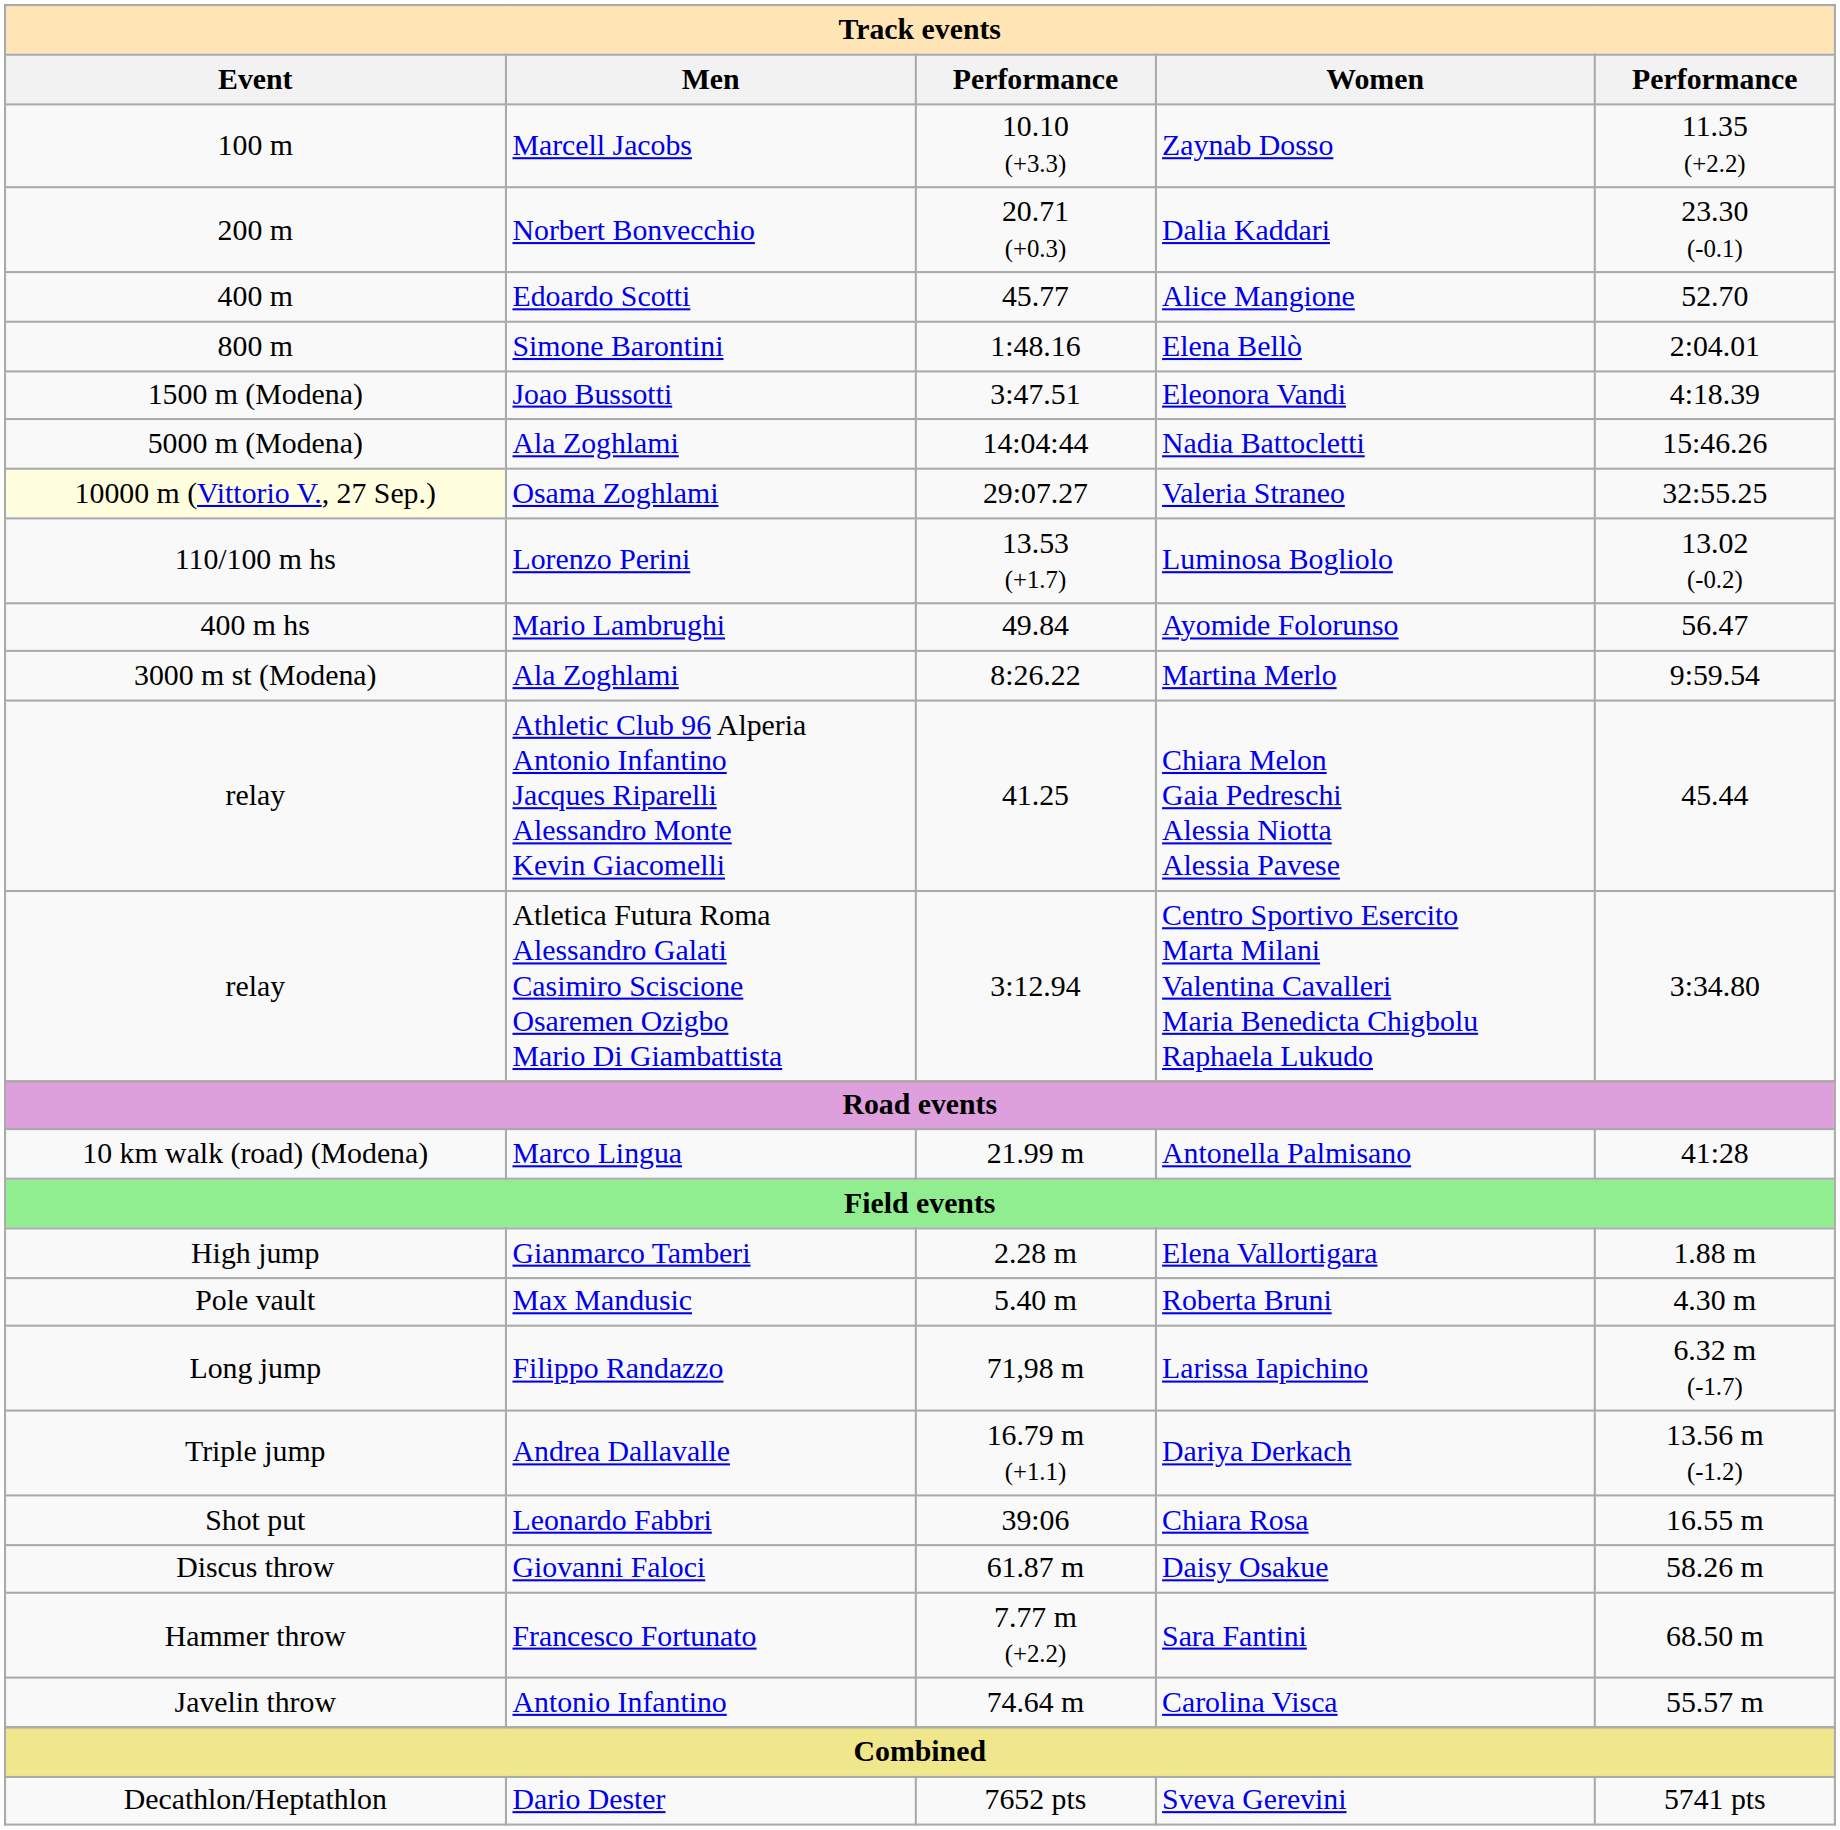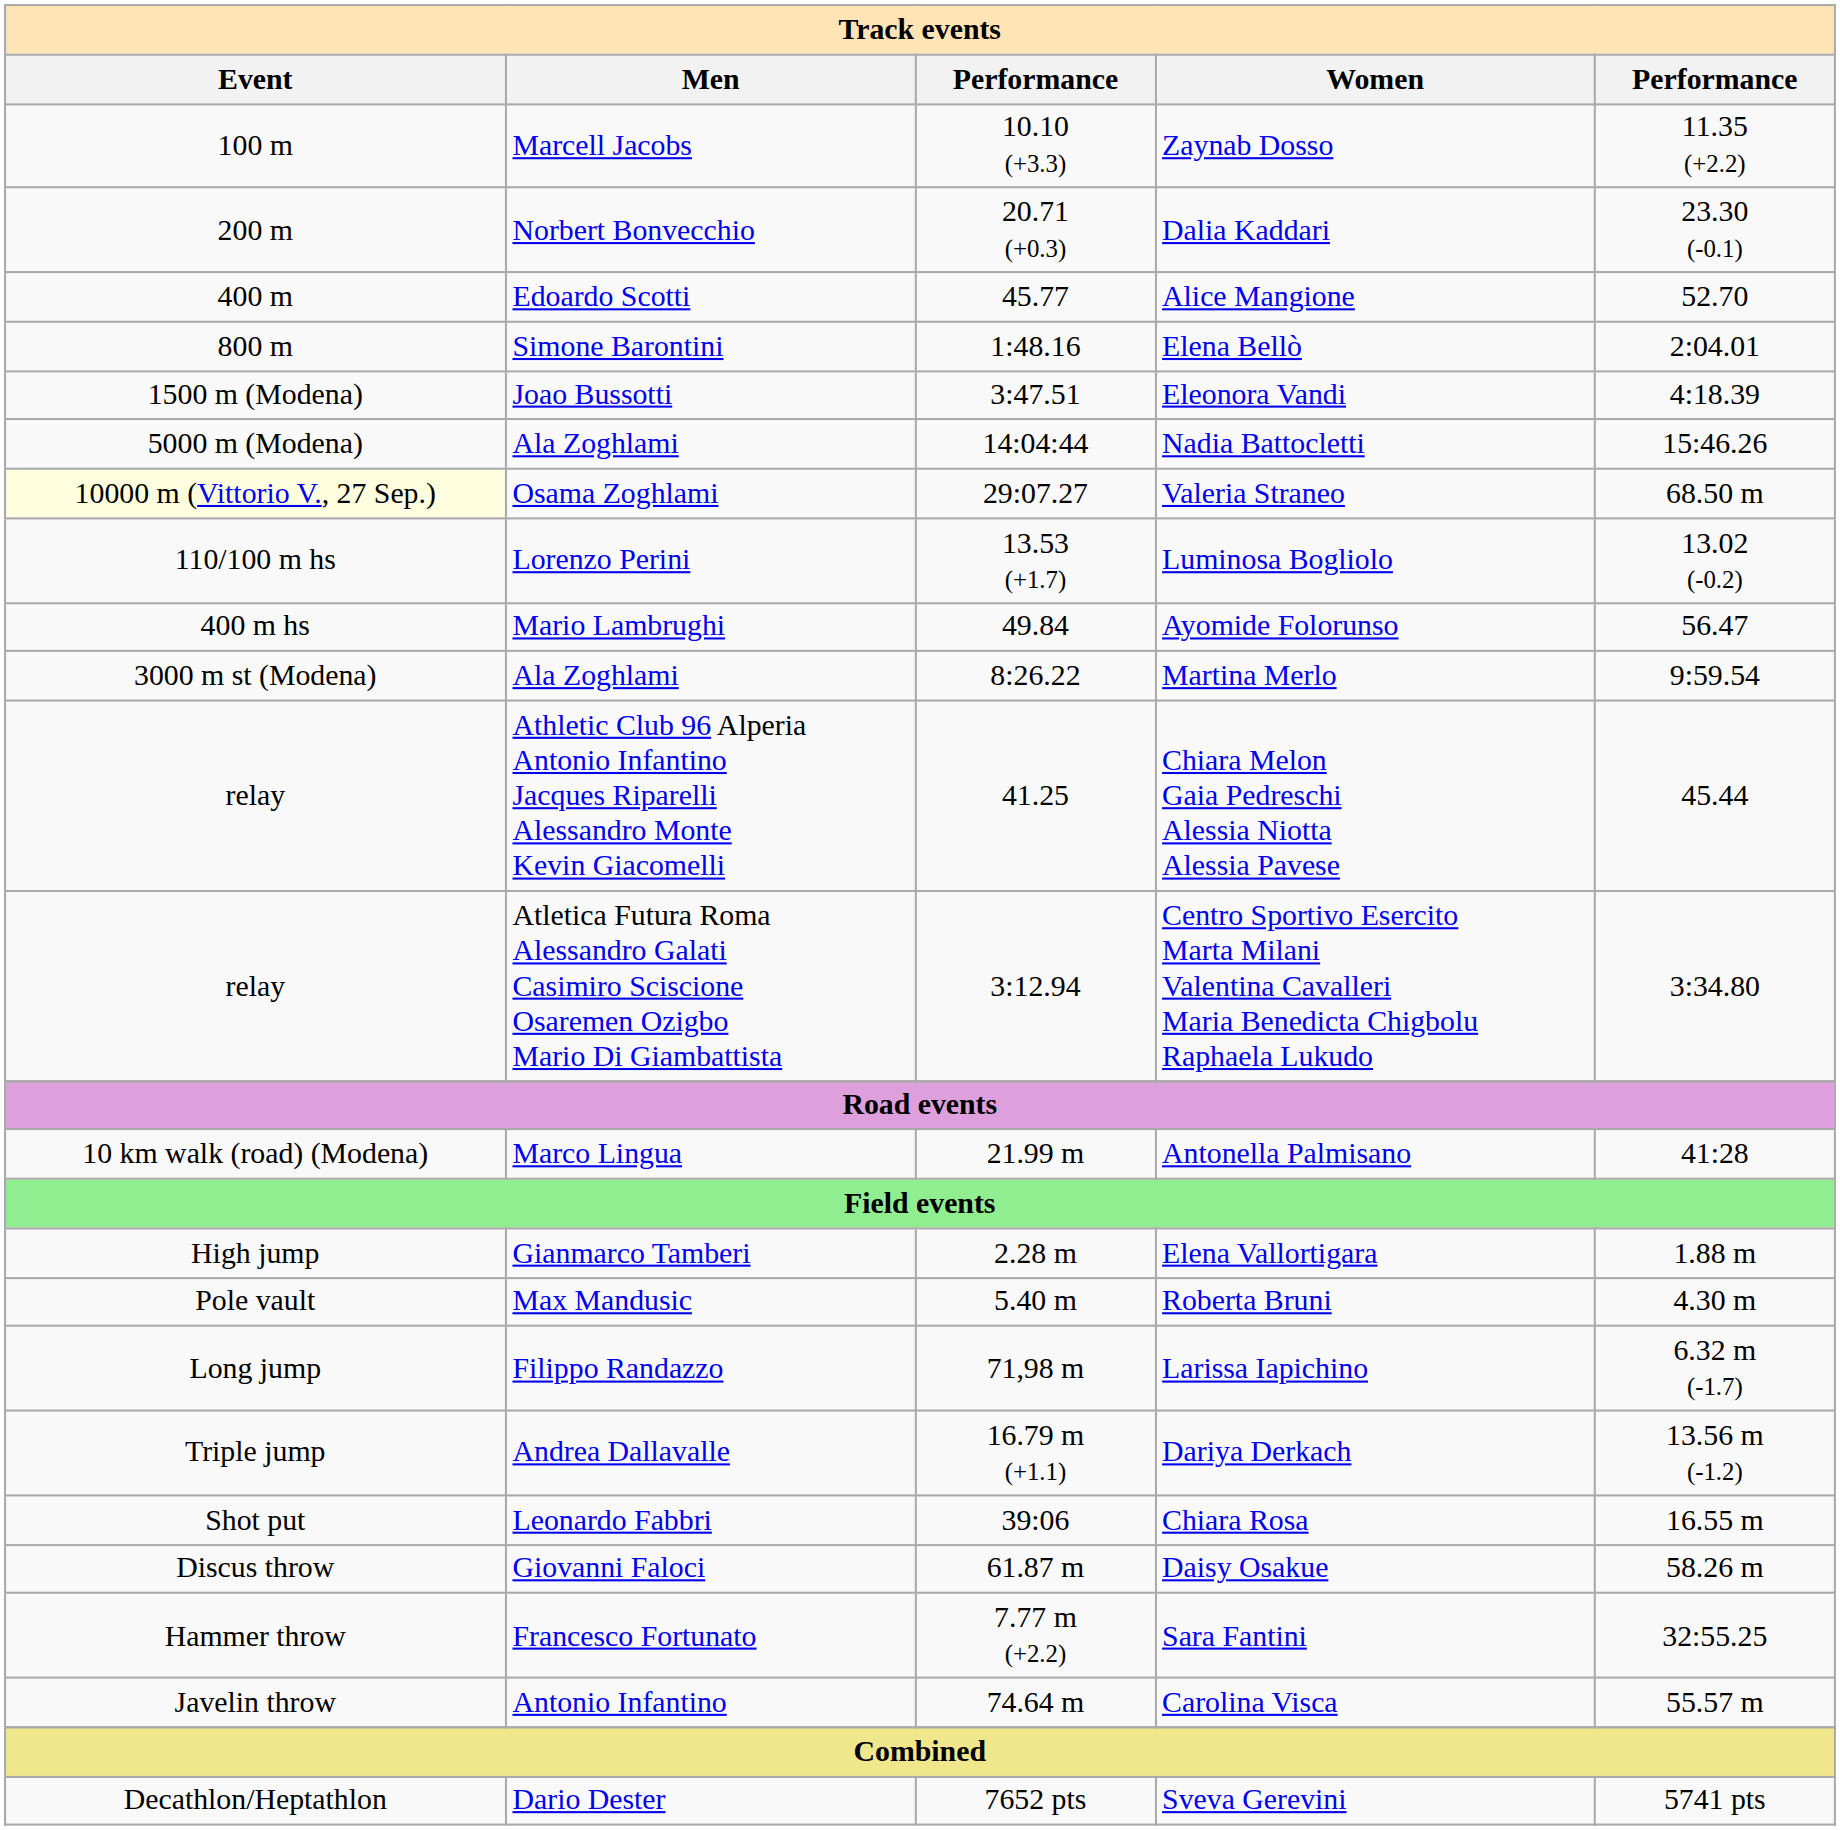Valeria Straneo | column 5: 32:55.25 -> 68.50 m
Sara Fantini | column 5: 68.50 m -> 32:55.25
